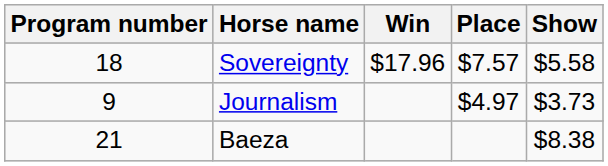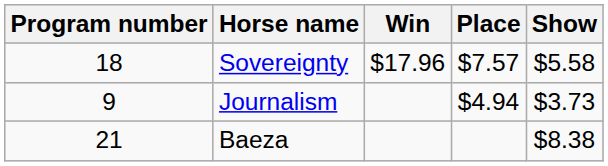Journalism | Place: $4.97 -> $4.94
